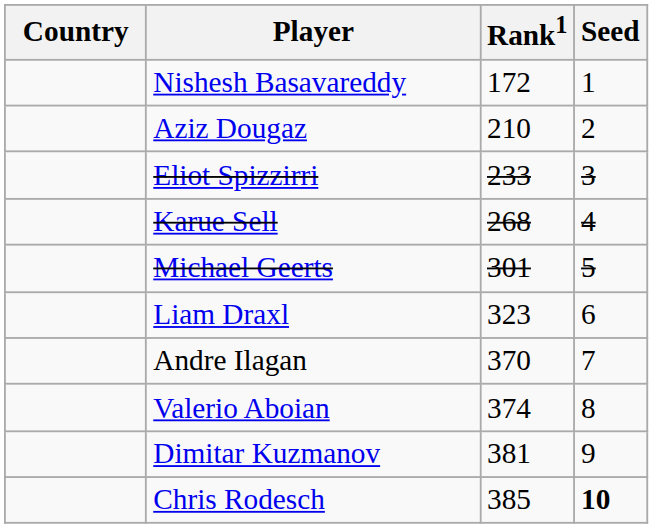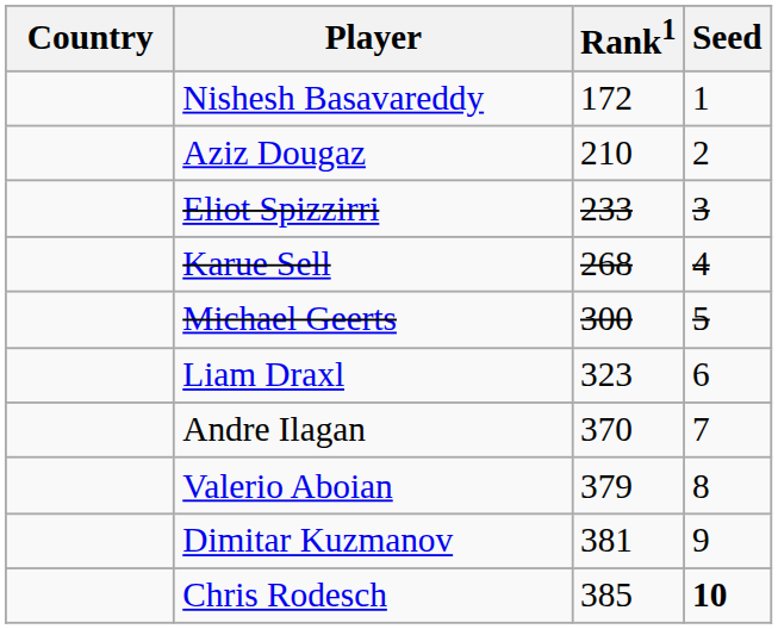Michael Geerts | Rank1: 301 -> 300
Valerio Aboian | Rank1: 374 -> 379
